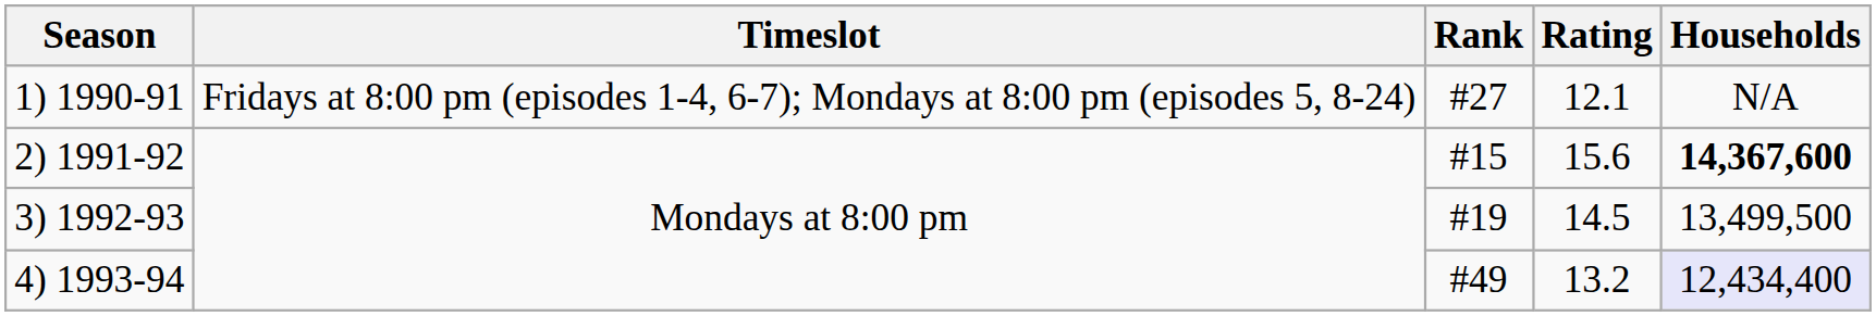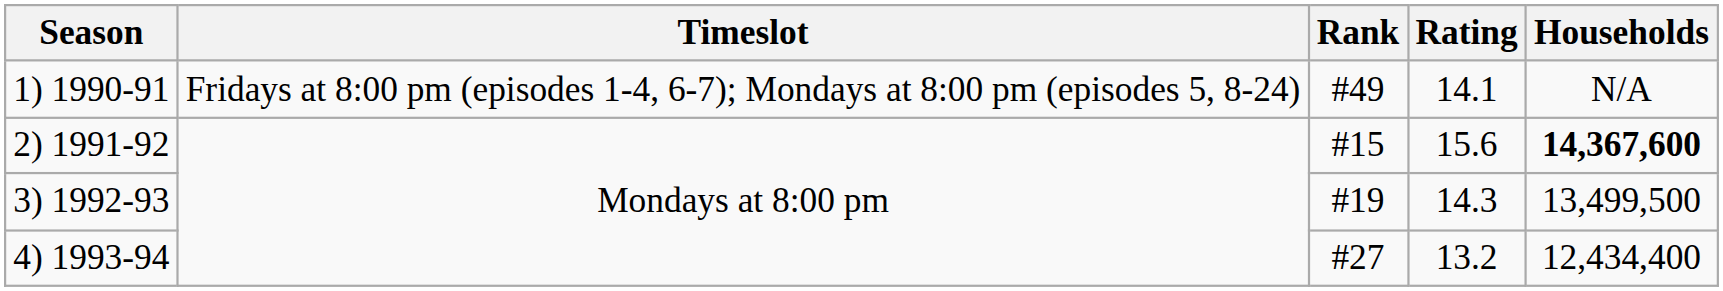1) 1990-91 | Rank: #27 -> #49
1) 1990-91 | Rating: 12.1 -> 14.1
3) 1992-93 | Rating: 14.5 -> 14.3
4) 1993-94 | Rank: #49 -> #27
4) 1993-94 | Households: lavender background -> no background
